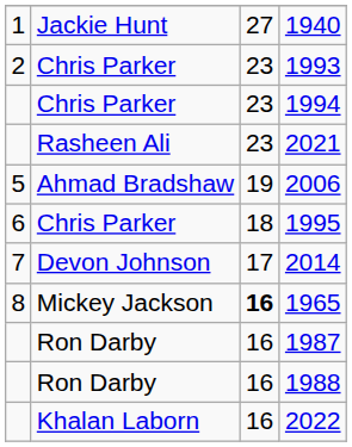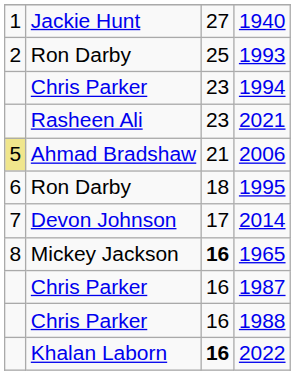1993 | column 2: Chris Parker -> Ron Darby
1993 | column 3: 23 -> 25
2006 | column 1: no background -> khaki background
2006 | column 3: 19 -> 21
1995 | column 2: Chris Parker -> Ron Darby
1987 | column 2: Ron Darby -> Chris Parker
1988 | column 2: Ron Darby -> Chris Parker
2022 | column 3: normal -> bold
